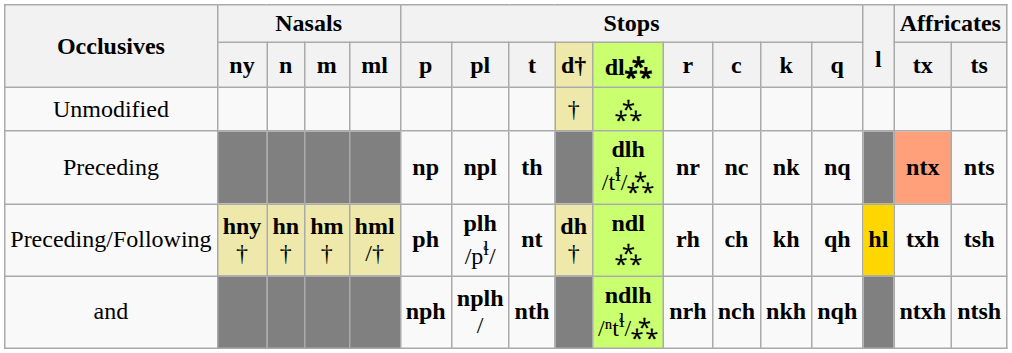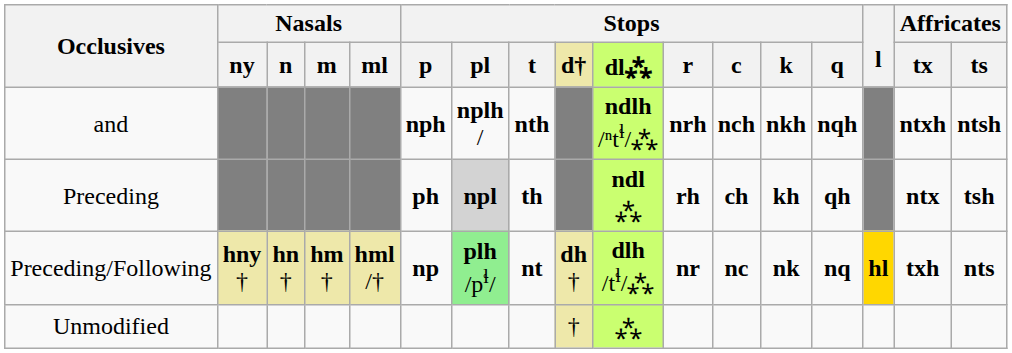rows swapped: Unmodified <-> and
Preceding | Stops / p: np -> ph
Preceding | Stops / pl: no background -> lightgrey background
Preceding | Stops / dl⁂: dlh /tɬ/⁂ -> ndl ⁂
Preceding | Stops / r: nr -> rh
Preceding | Stops / c: nc -> ch
Preceding | Stops / k: nk -> kh
Preceding | Stops / q: nq -> qh
Preceding | Affricates / tx: lightsalmon background -> no background
Preceding | Affricates / ts: nts -> tsh
Preceding/Following | Stops / p: ph -> np
Preceding/Following | Stops / pl: no background -> lightgreen background
Preceding/Following | Stops / dl⁂: ndl ⁂ -> dlh /tɬ/⁂
Preceding/Following | Stops / r: rh -> nr
Preceding/Following | Stops / c: ch -> nc
Preceding/Following | Stops / k: kh -> nk
Preceding/Following | Stops / q: qh -> nq
Preceding/Following | Affricates / ts: tsh -> nts
